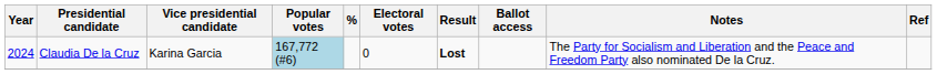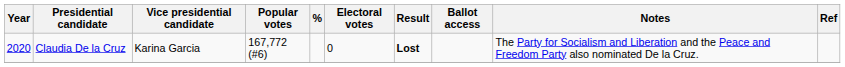Claudia De la Cruz | Year: 2024 -> 2020
Claudia De la Cruz | Popular votes: lightblue background -> no background
